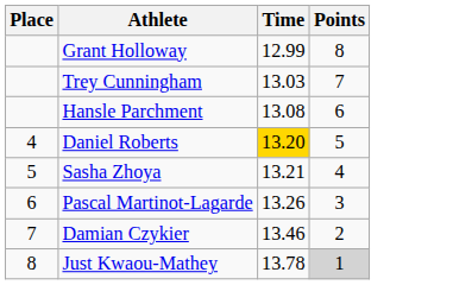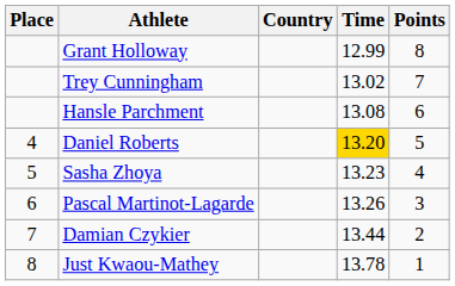+ column: Country
Trey Cunningham | Time: 13.03 -> 13.02
Sasha Zhoya | Time: 13.21 -> 13.23
Damian Czykier | Time: 13.46 -> 13.44
Just Kwaou-Mathey | Points: lightgrey background -> no background
